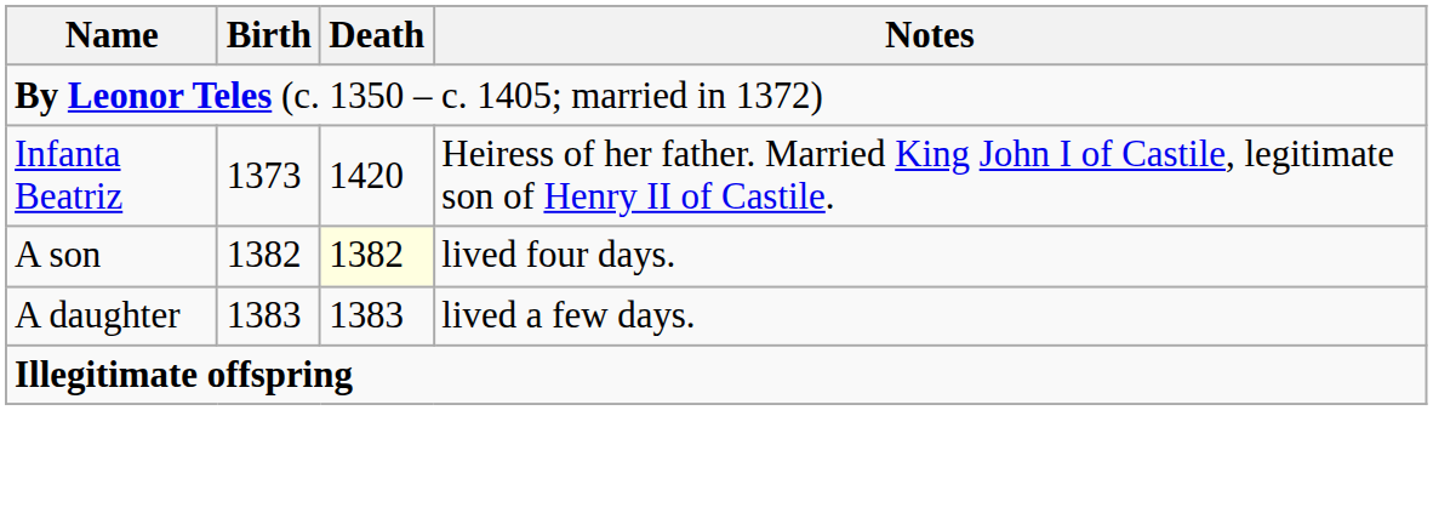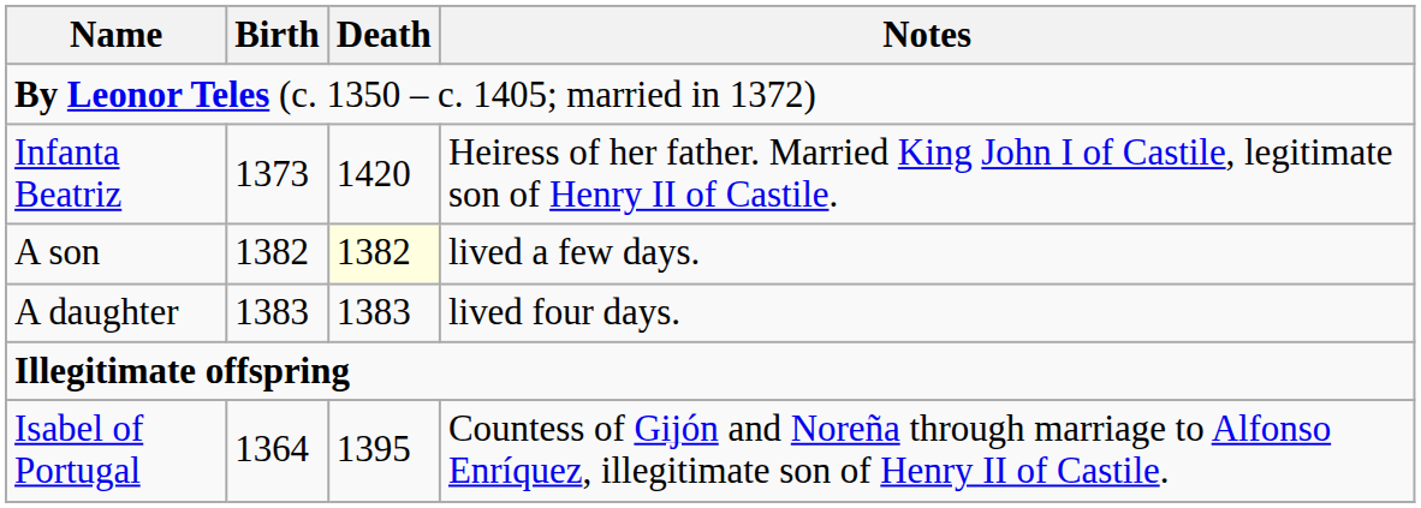A son | Notes: lived four days. -> lived a few days.
A daughter | Notes: lived a few days. -> lived four days.
+ row: Isabel of Portugal | 1364 | 1395 | Countess of Gijón and Noreña through marriage to Alfonso Enríquez, illegitimate son of Henry II of Castile.
